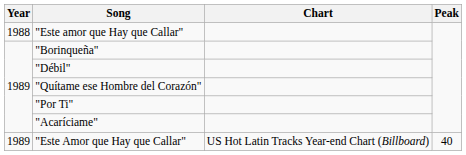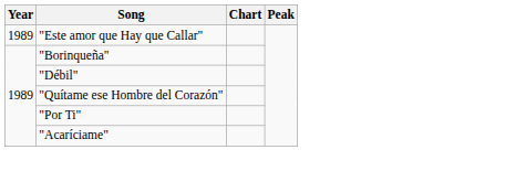"Este amor que Hay que Callar" | Year: 1988 -> 1989
- row: 1989 | "Este Amor que Hay que Callar" | US Hot Latin Tracks Year-end Chart (Billboard) | 40
